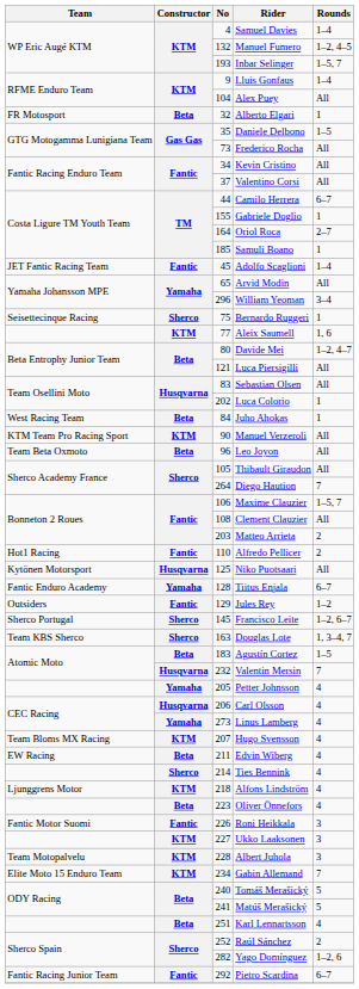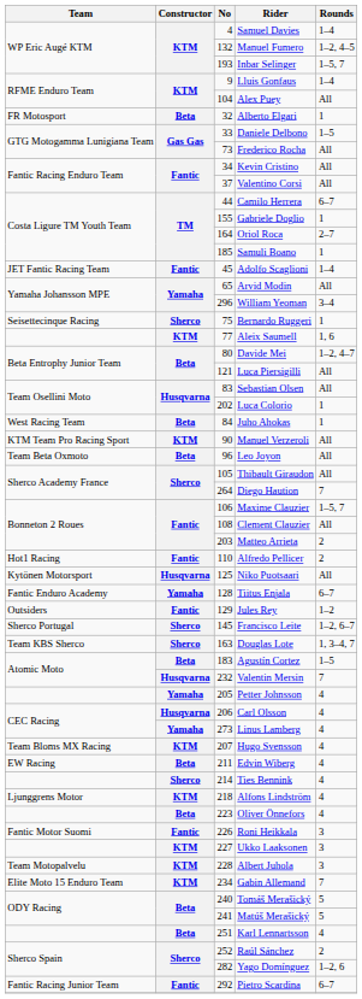Daniele Delbono | No: 35 -> 33
